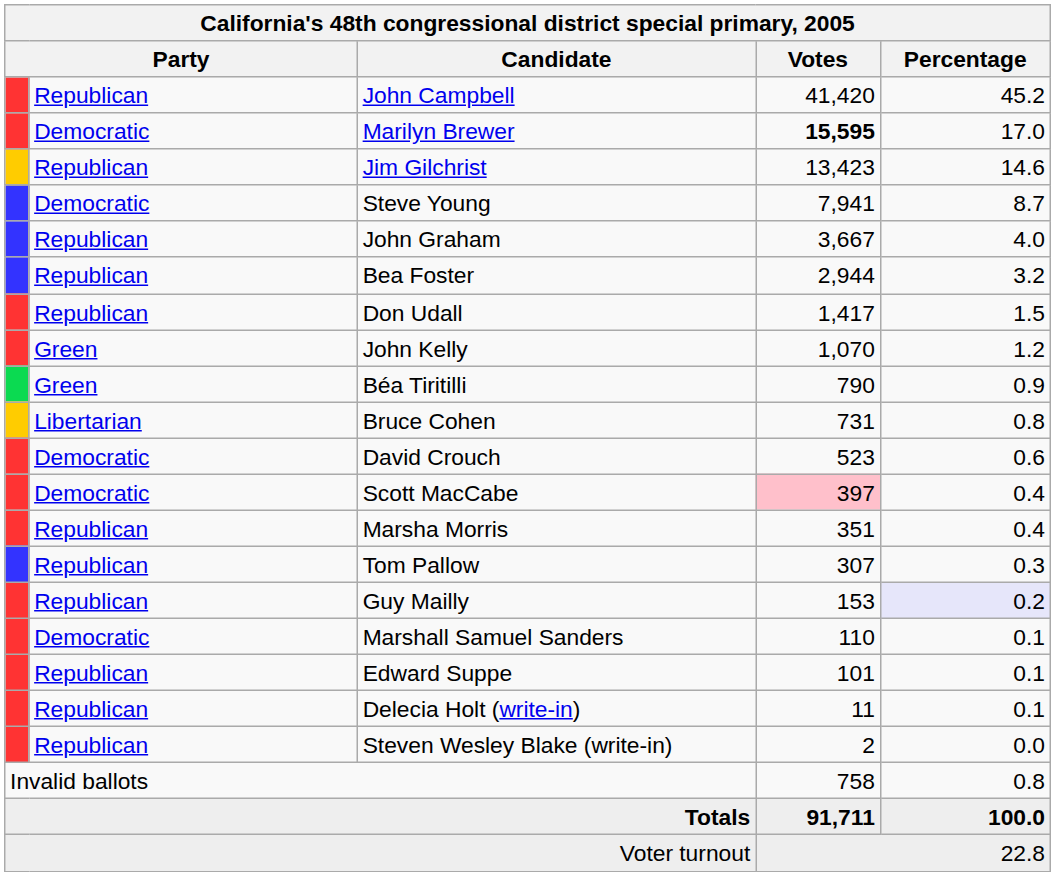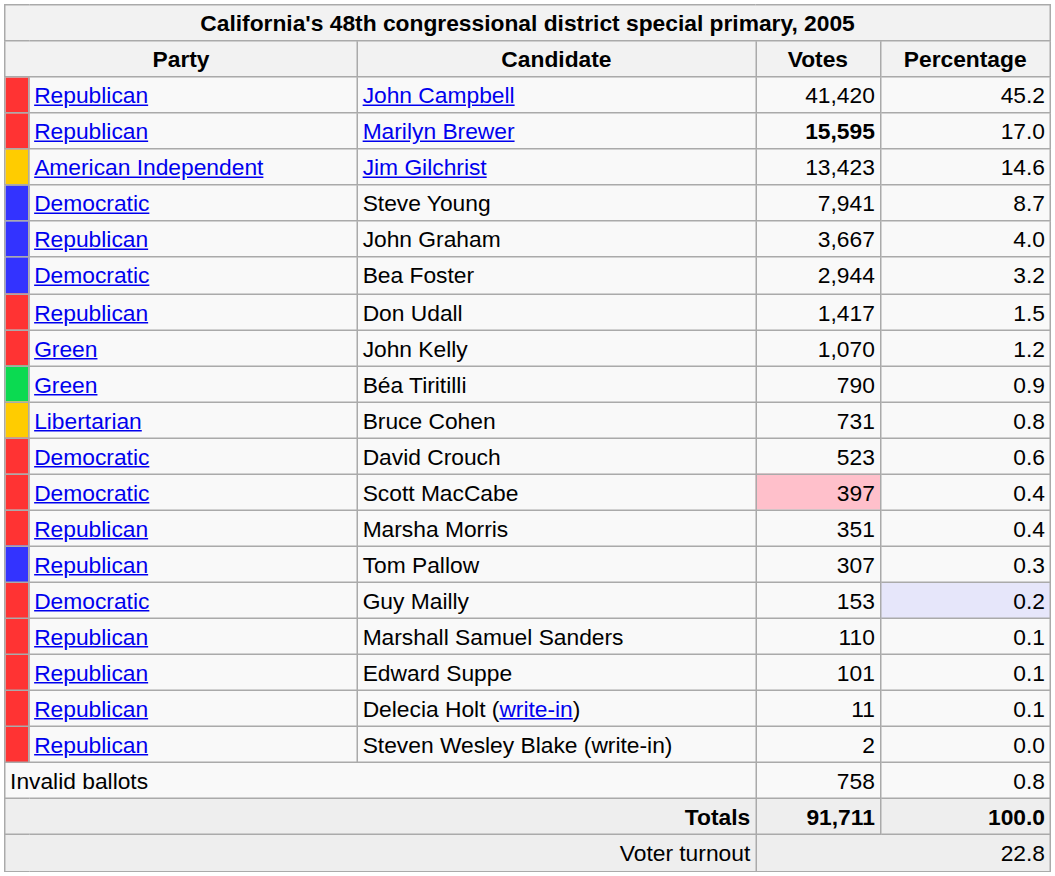Marilyn Brewer | column 2: Democratic -> Republican
Jim Gilchrist | column 2: Republican -> American Independent
Bea Foster | column 2: Republican -> Democratic
Guy Mailly | column 2: Republican -> Democratic
Marshall Samuel Sanders | column 2: Democratic -> Republican
